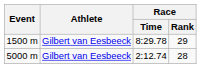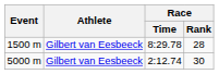1500 m | Race / Rank: 29 -> 28
5000 m | Race / Rank: 28 -> 30
